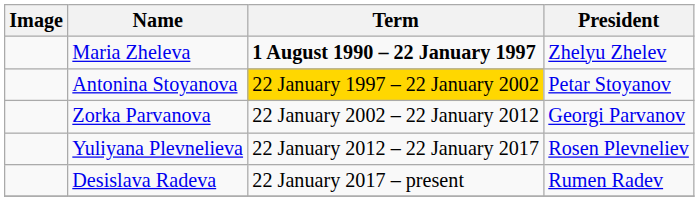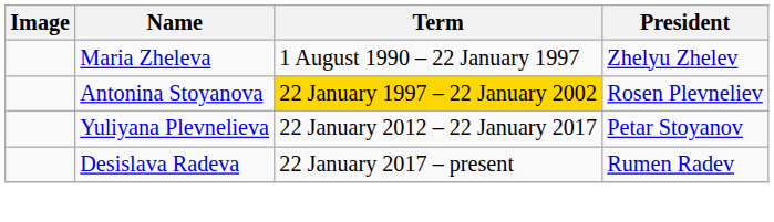Maria Zheleva | Term: bold -> normal
Antonina Stoyanova | President: Petar Stoyanov -> Rosen Plevneliev
- row: Zorka Parvanova | 22 January 2002 – 22 January 2012 | Georgi Parvanov
Yuliyana Plevnelieva | President: Rosen Plevneliev -> Petar Stoyanov
